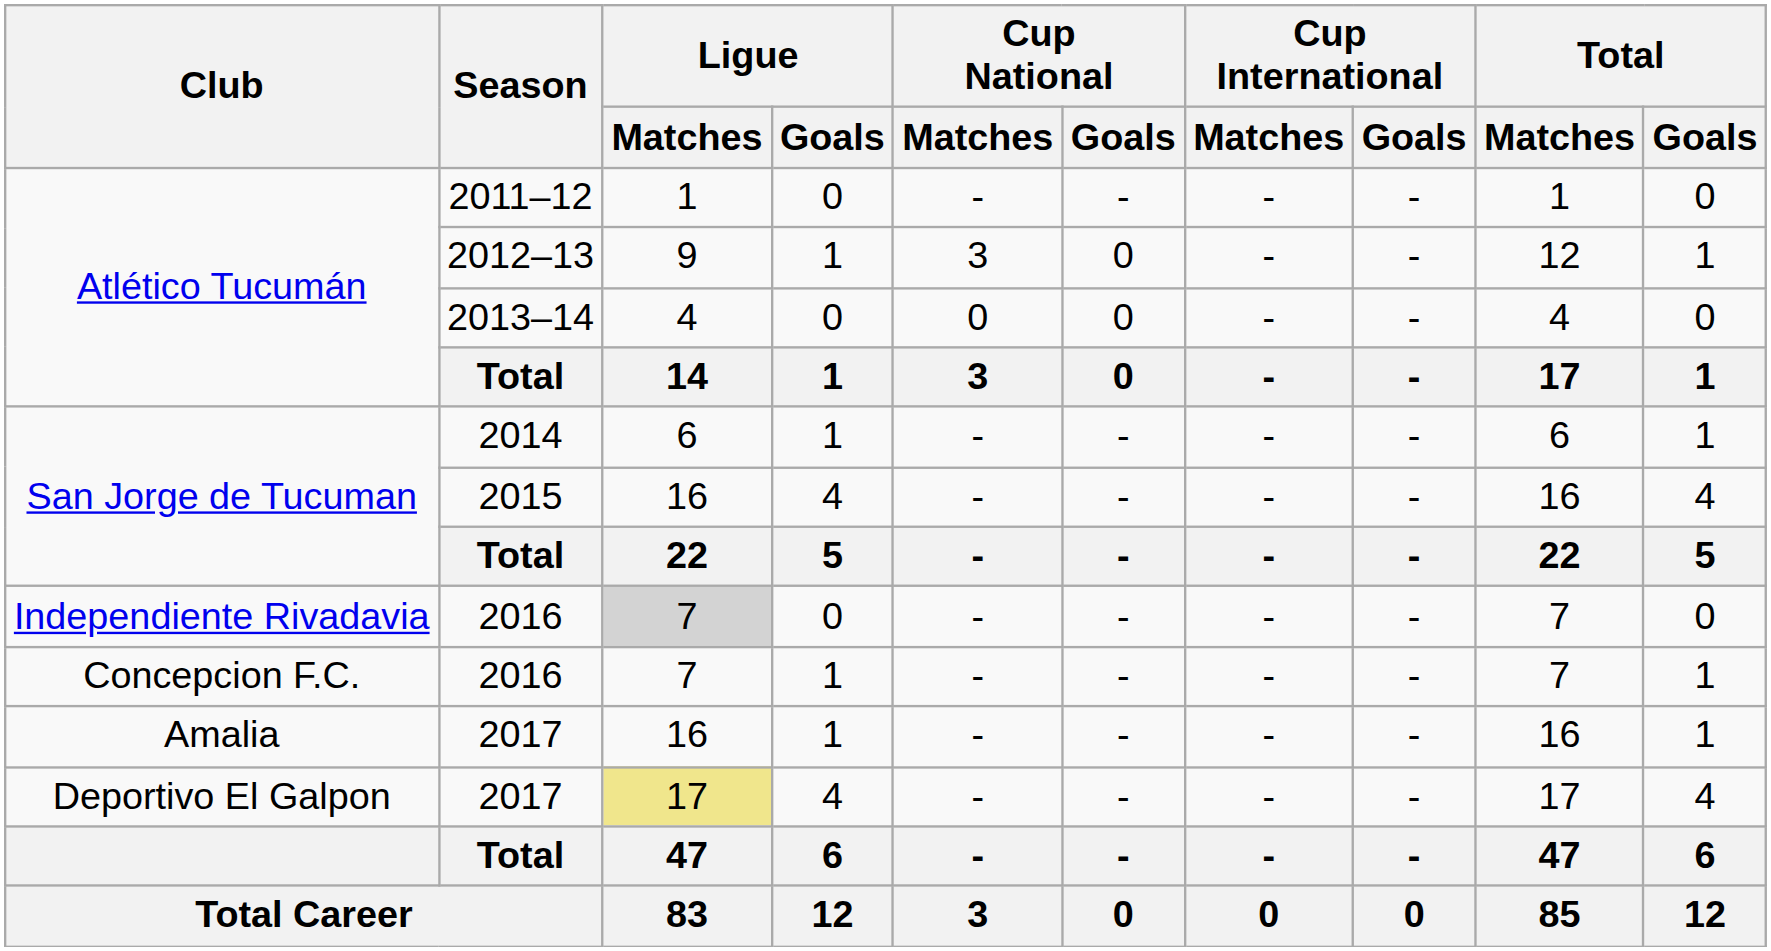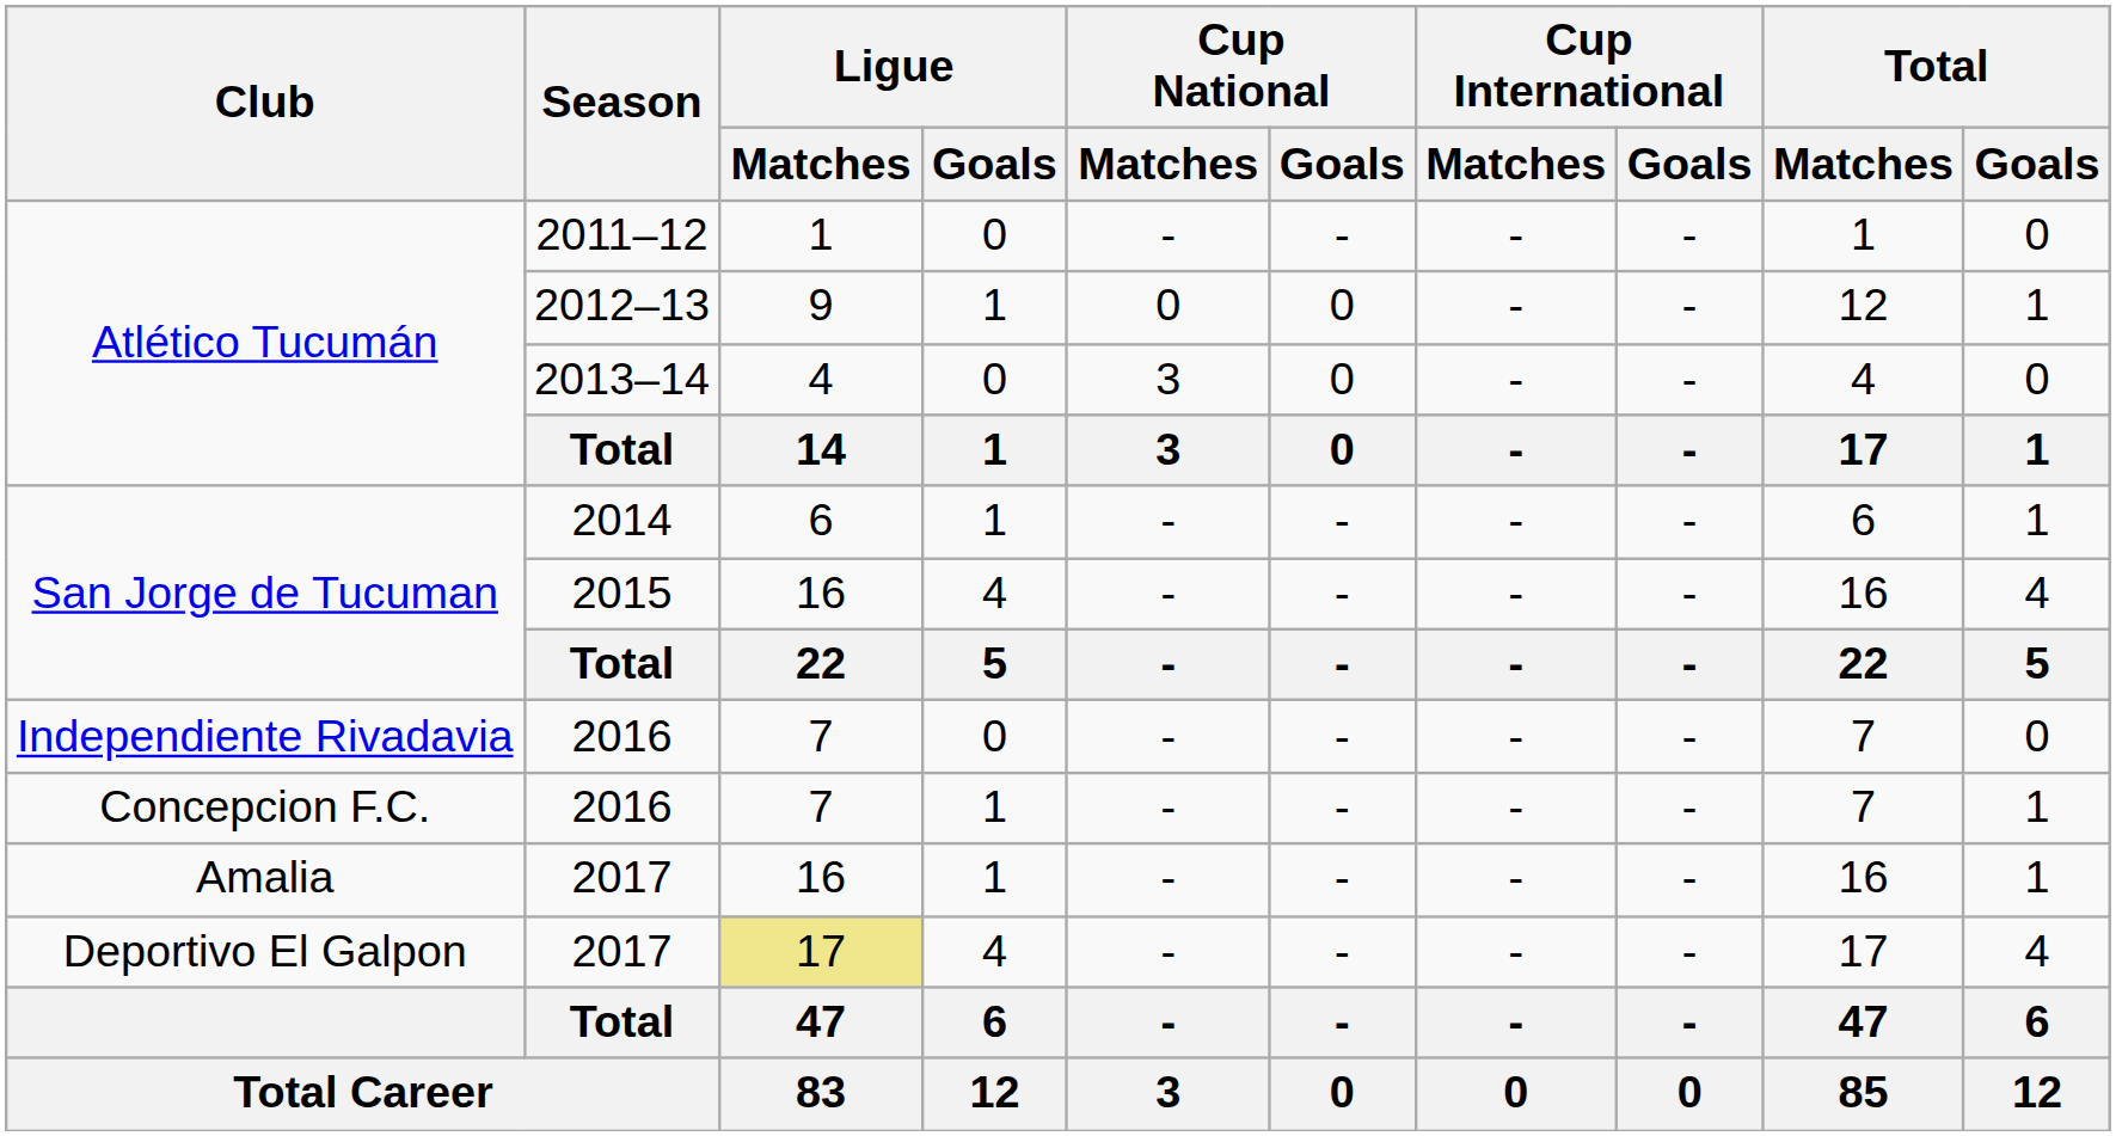2012–13 | Cup National / Matches: 3 -> 0
2013–14 | Cup National / Matches: 0 -> 3
Independiente Rivadavia / 2016 | Ligue / Matches: lightgrey background -> no background
